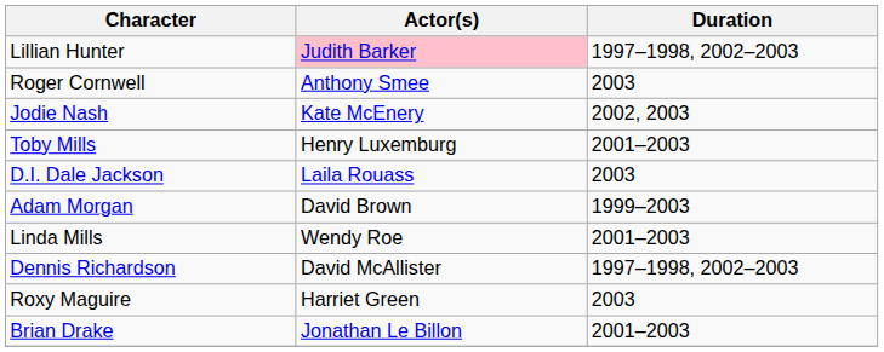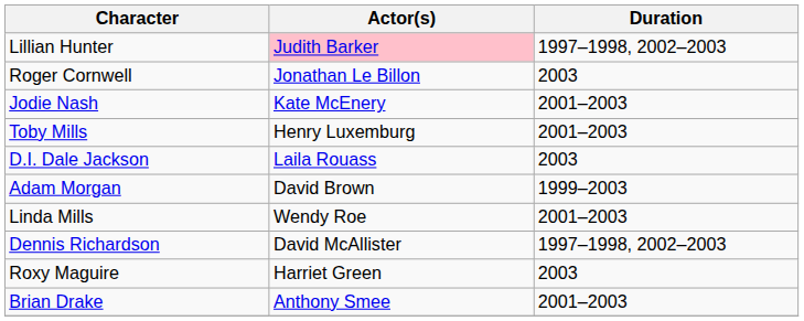Roger Cornwell | Actor(s): Anthony Smee -> Jonathan Le Billon
Jodie Nash | Duration: 2002, 2003 -> 2001–2003
Brian Drake | Actor(s): Jonathan Le Billon -> Anthony Smee
